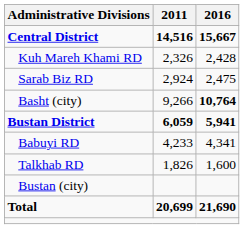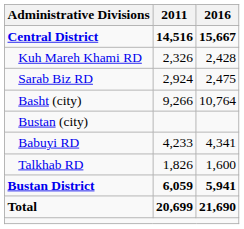Basht (city) | 2016: bold -> normal
rows swapped: Bustan District <-> Bustan (city)
